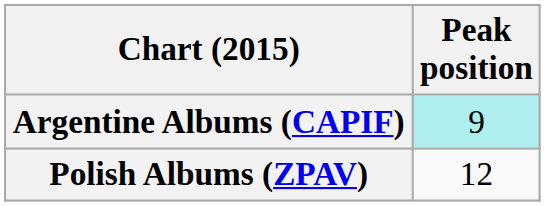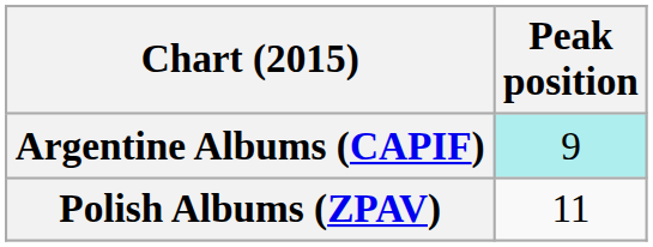Polish Albums (ZPAV) | Peak position: 12 -> 11
